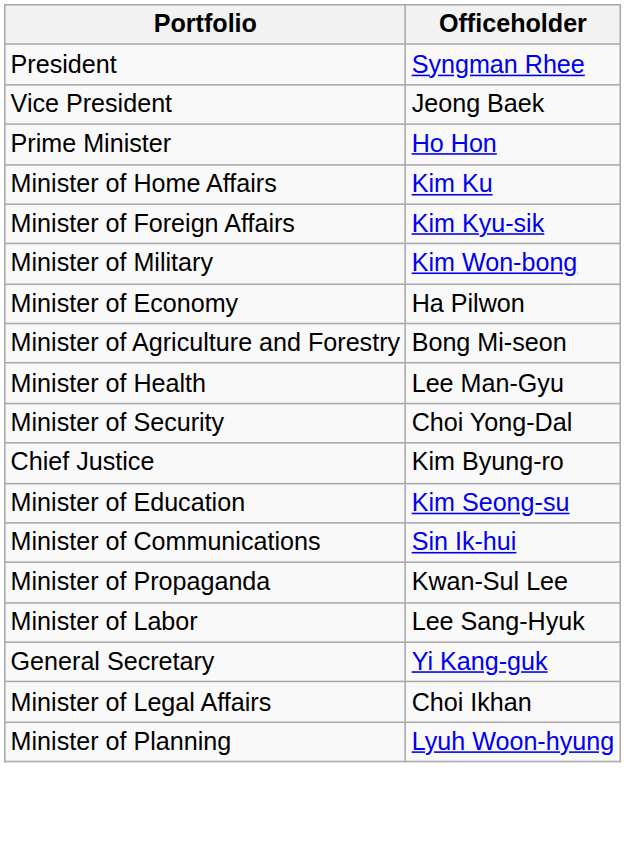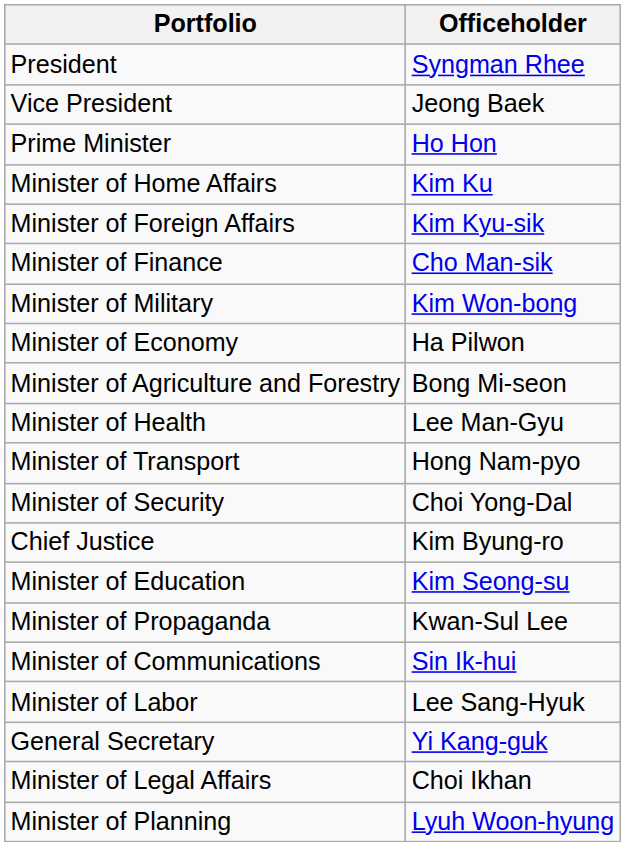+ row: Minister of Finance | Cho Man-sik
+ row: Minister of Transport | Hong Nam-pyo
rows swapped: Minister of Propaganda <-> Minister of Communications
